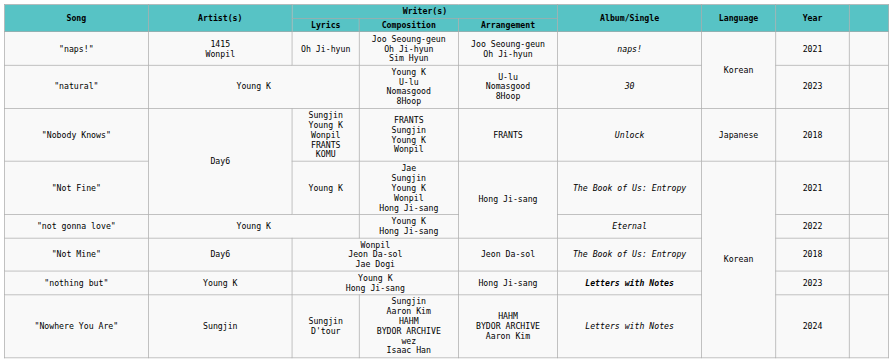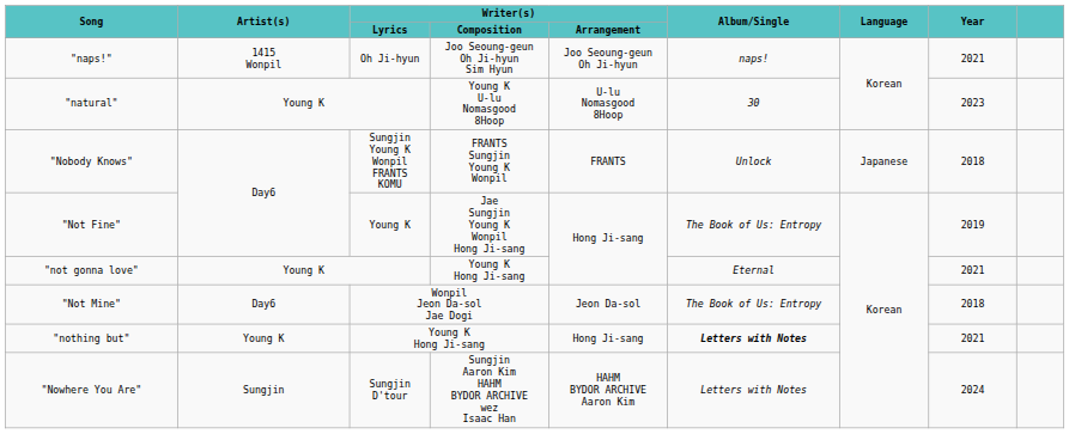"Not Fine" | Year: 2021 -> 2019
"not gonna love" | Year: 2022 -> 2021
"nothing but" | Year: 2023 -> 2021
